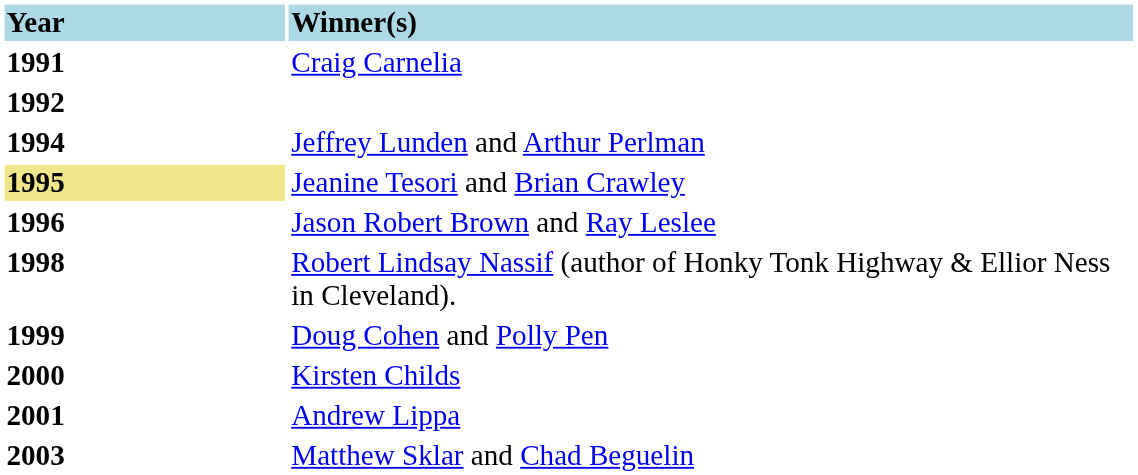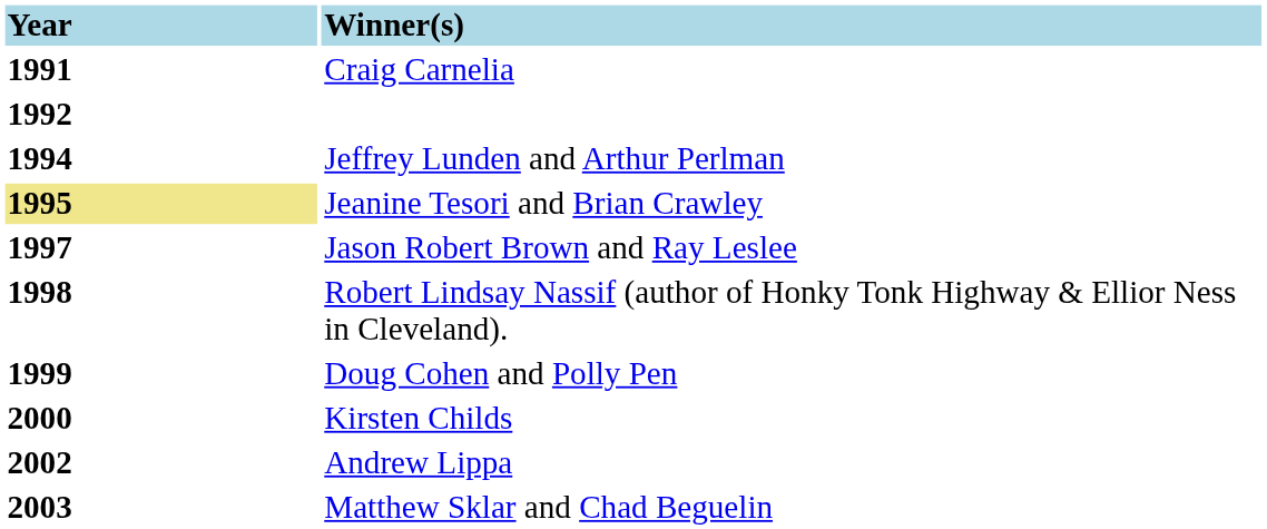Jason Robert Brown and Ray Leslee | Year: 1996 -> 1997
Andrew Lippa | Year: 2001 -> 2002
